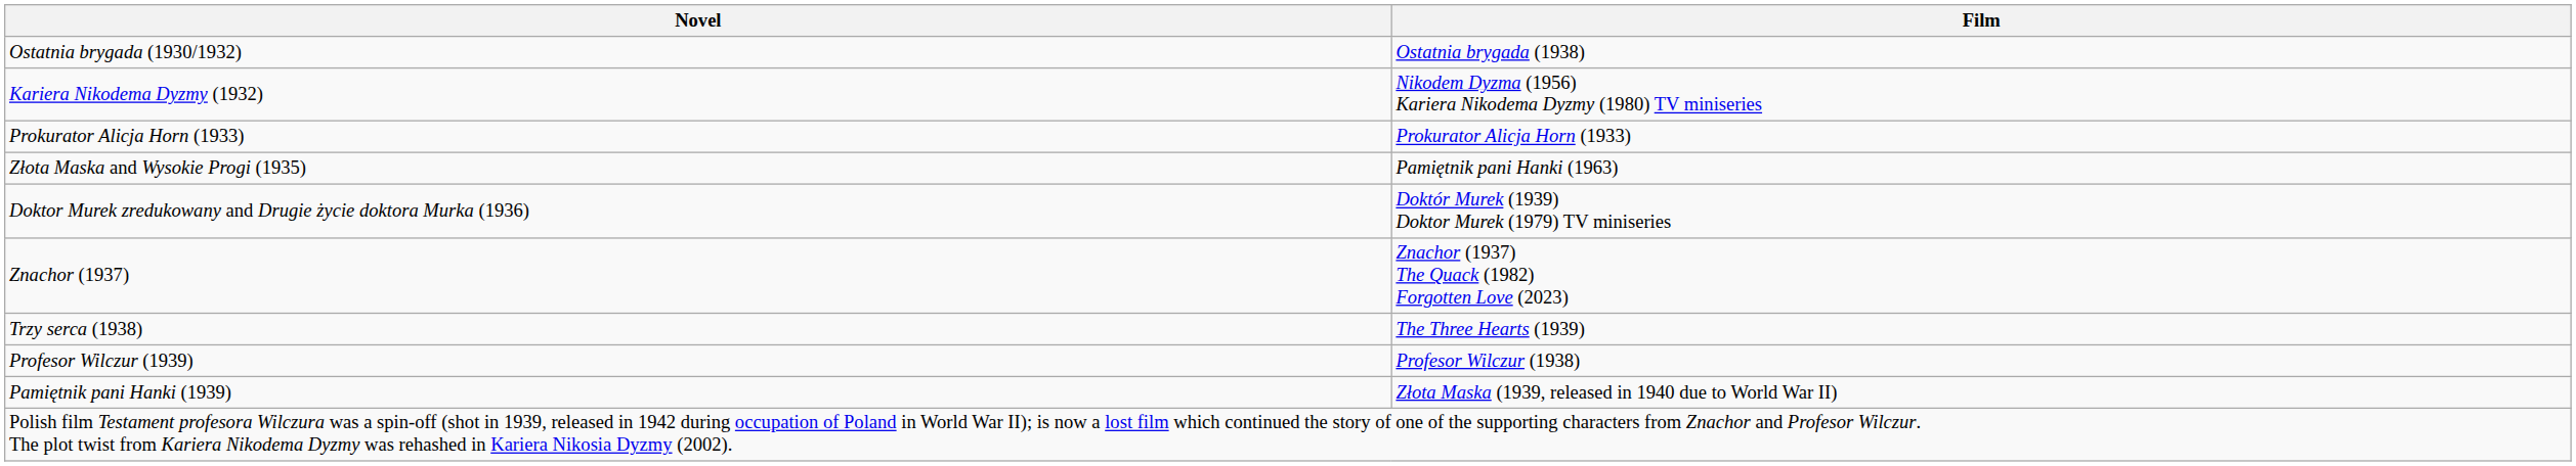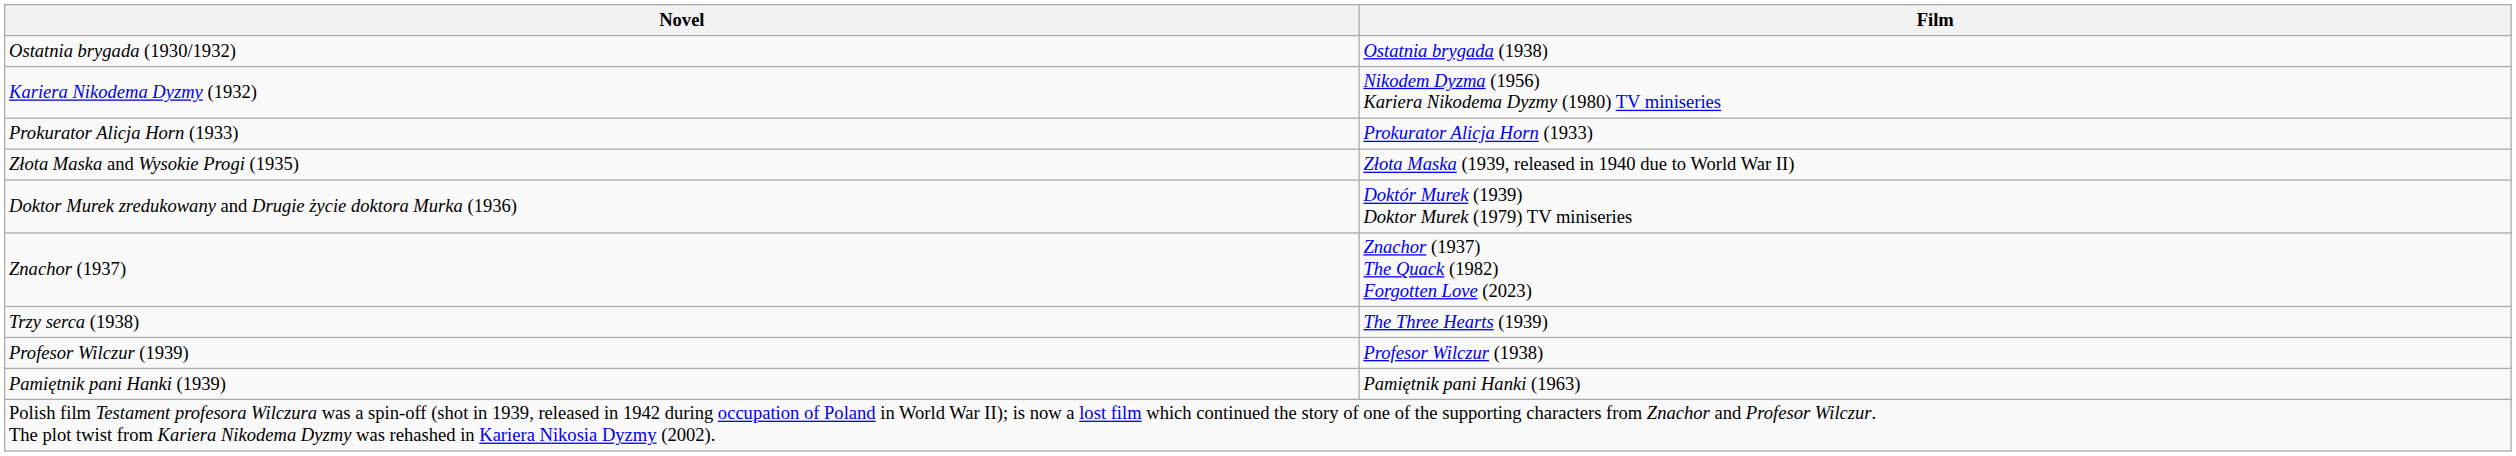Złota Maska and Wysokie Progi (1935) | Film: Pamiętnik pani Hanki (1963) -> Złota Maska (1939, released in 1940 due to World War II)
Pamiętnik pani Hanki (1939) | Film: Złota Maska (1939, released in 1940 due to World War II) -> Pamiętnik pani Hanki (1963)
